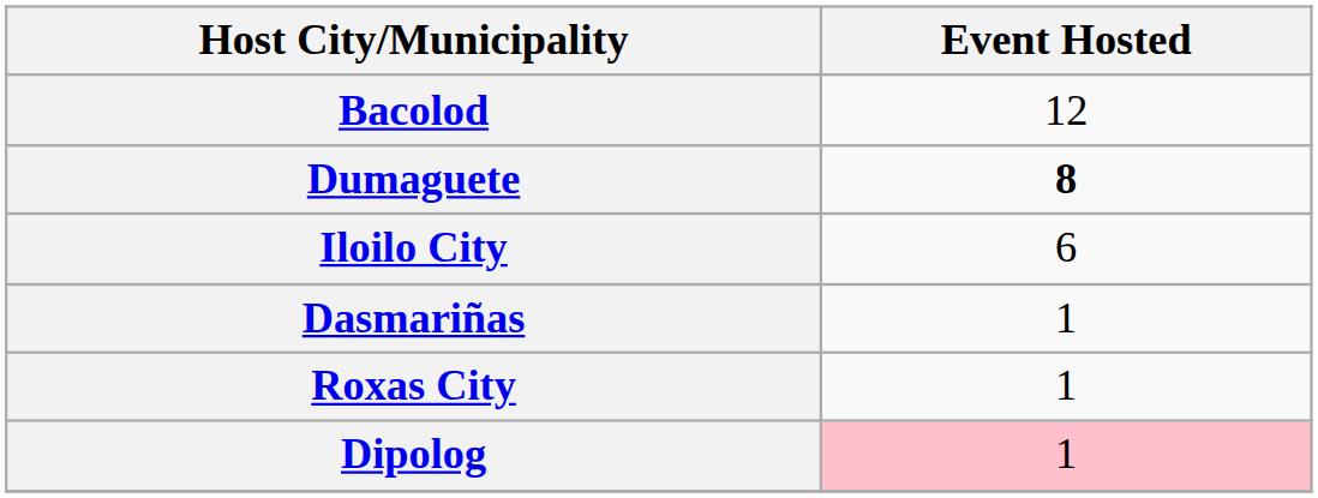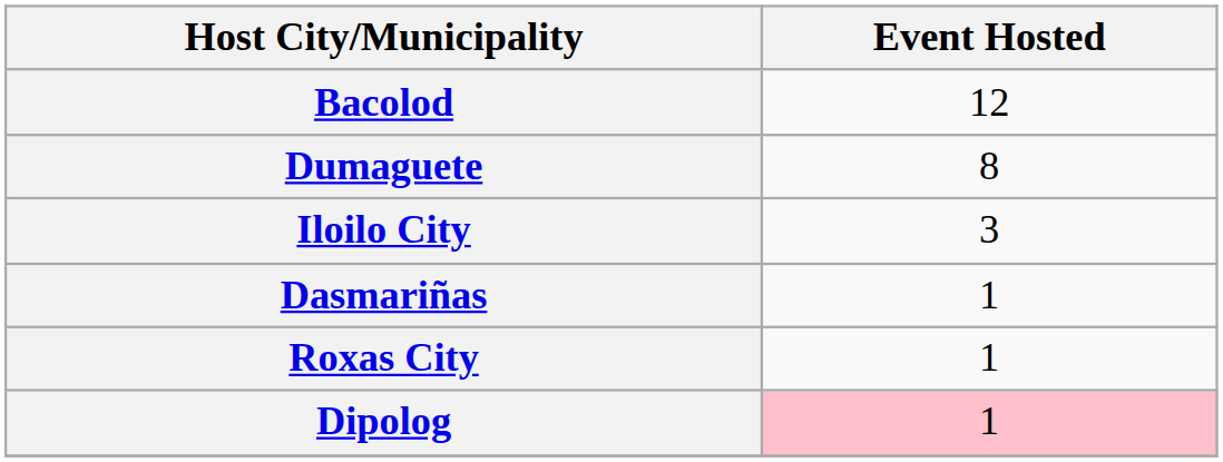Dumaguete | Event Hosted: bold -> normal
Iloilo City | Event Hosted: 6 -> 3
